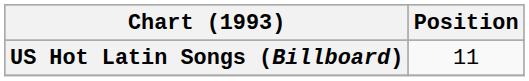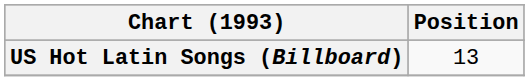US Hot Latin Songs (Billboard) | Position: 11 -> 13
